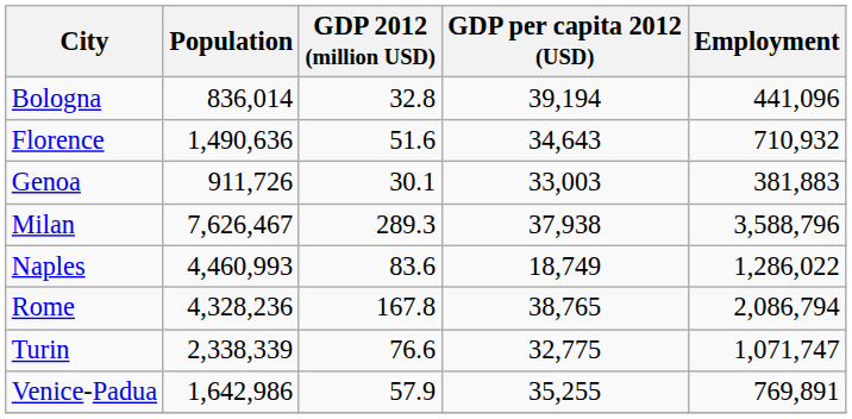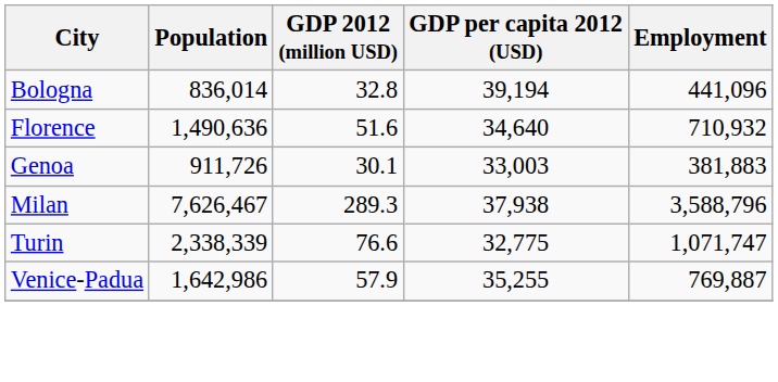Florence | GDP per capita 2012 (USD): 34,643 -> 34,640
- row: Naples | 4,460,993 | 83.6 | 18,749 | 1,286,022
- row: Rome | 4,328,236 | 167.8 | 38,765 | 2,086,794
Venice-Padua | Employment: 769,891 -> 769,887
